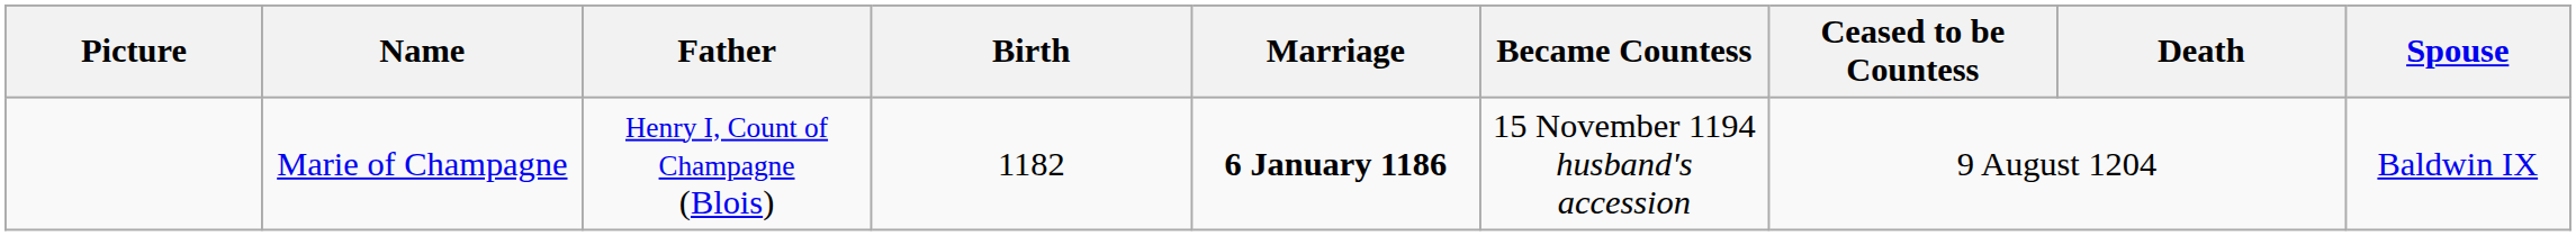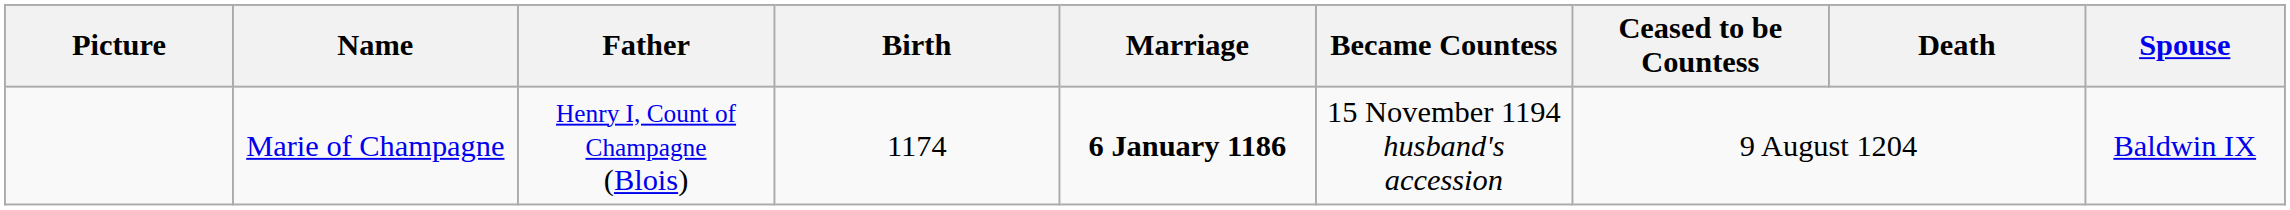Marie of Champagne | Birth: 1182 -> 1174
